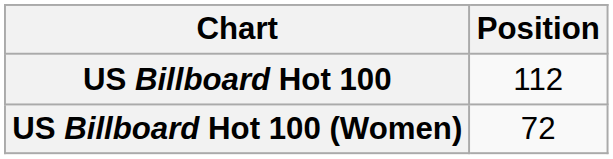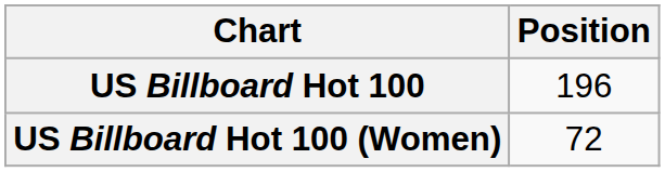US Billboard Hot 100 | Position: 112 -> 196
